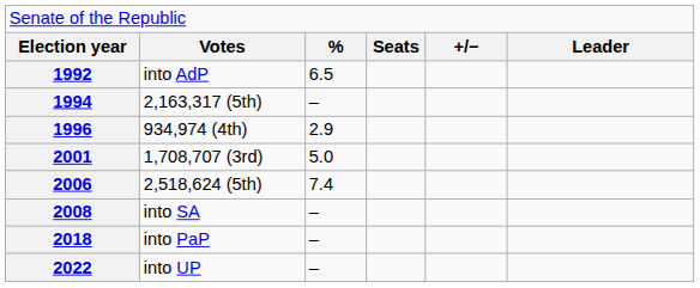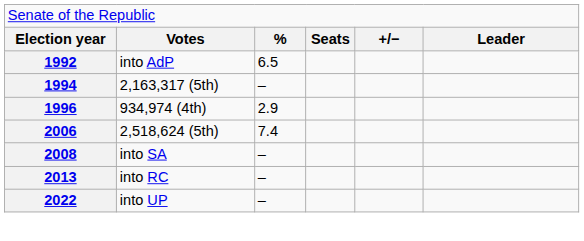- row: 2001 | 1,708,707 (3rd) | 5.0
+ row: 2013 | into RC | –
- row: 2018 | into PaP | –
